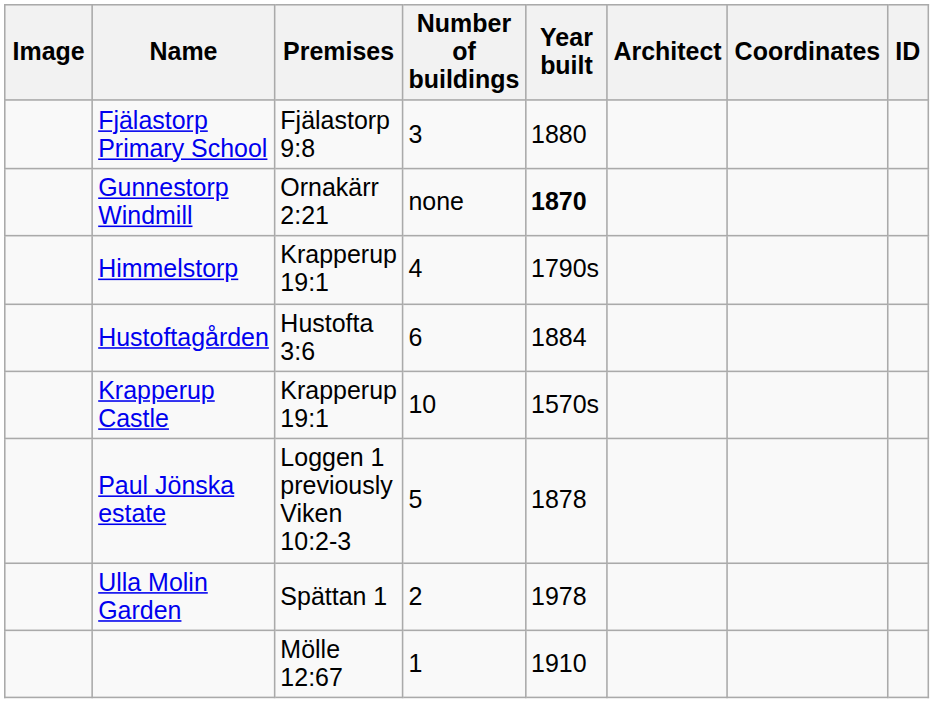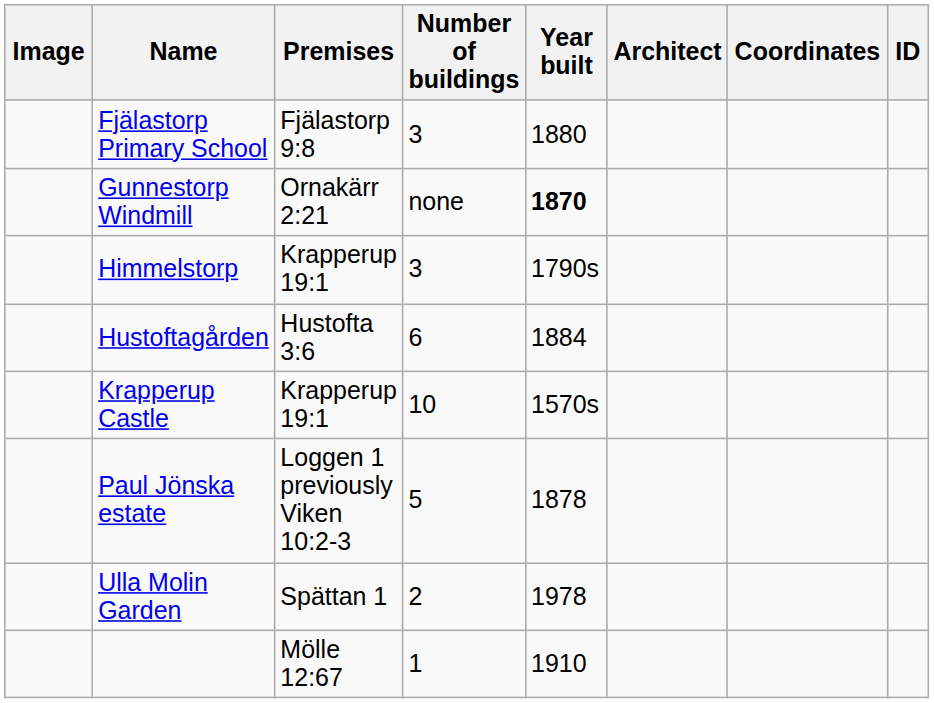Himmelstorp | Number of buildings: 4 -> 3
